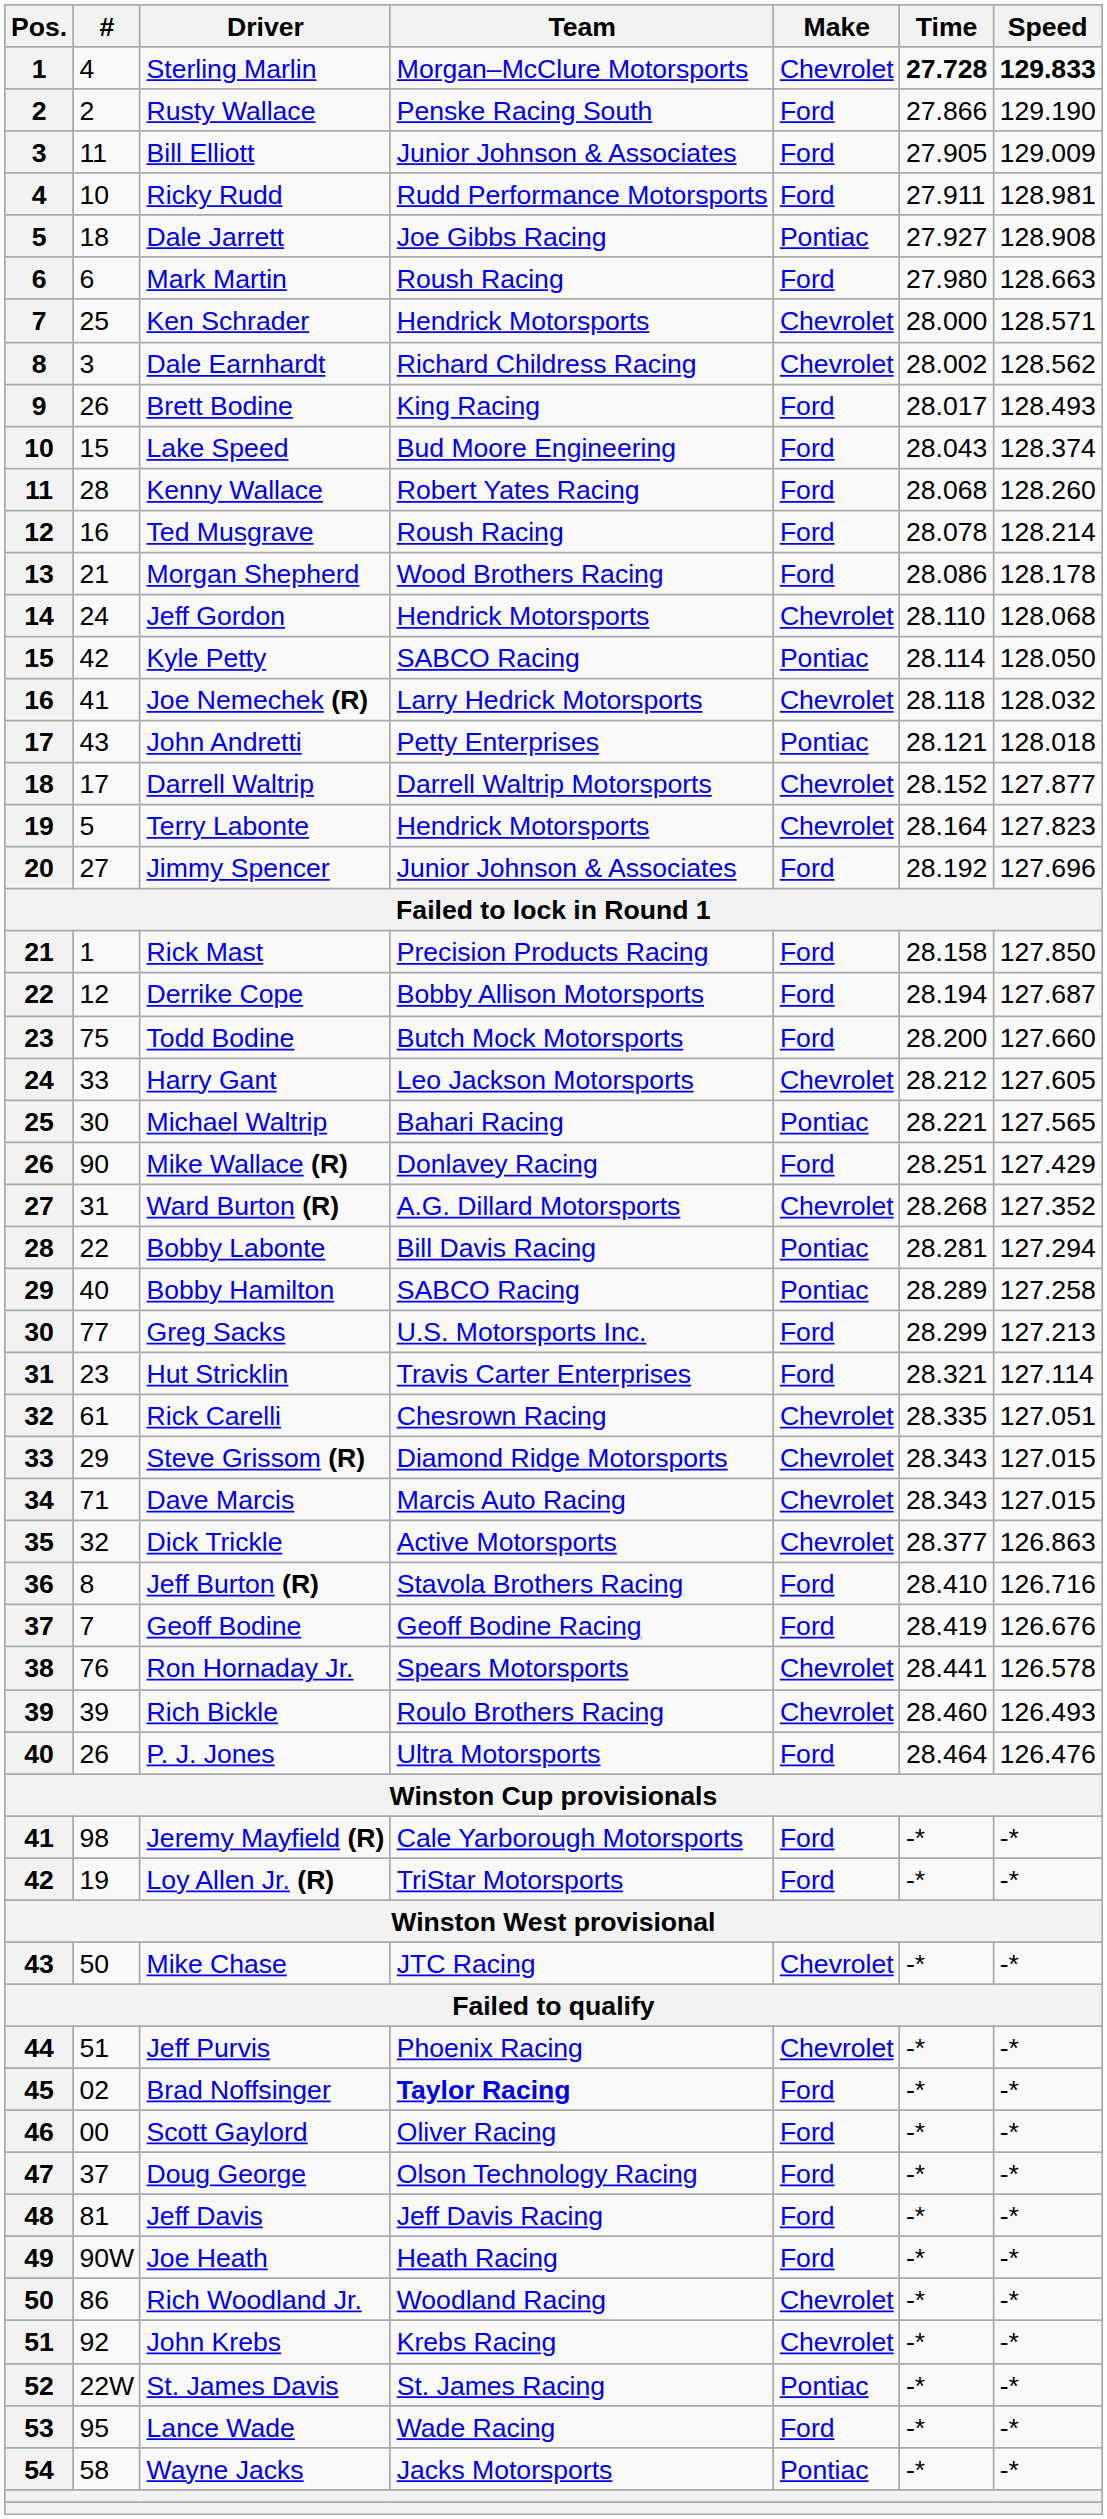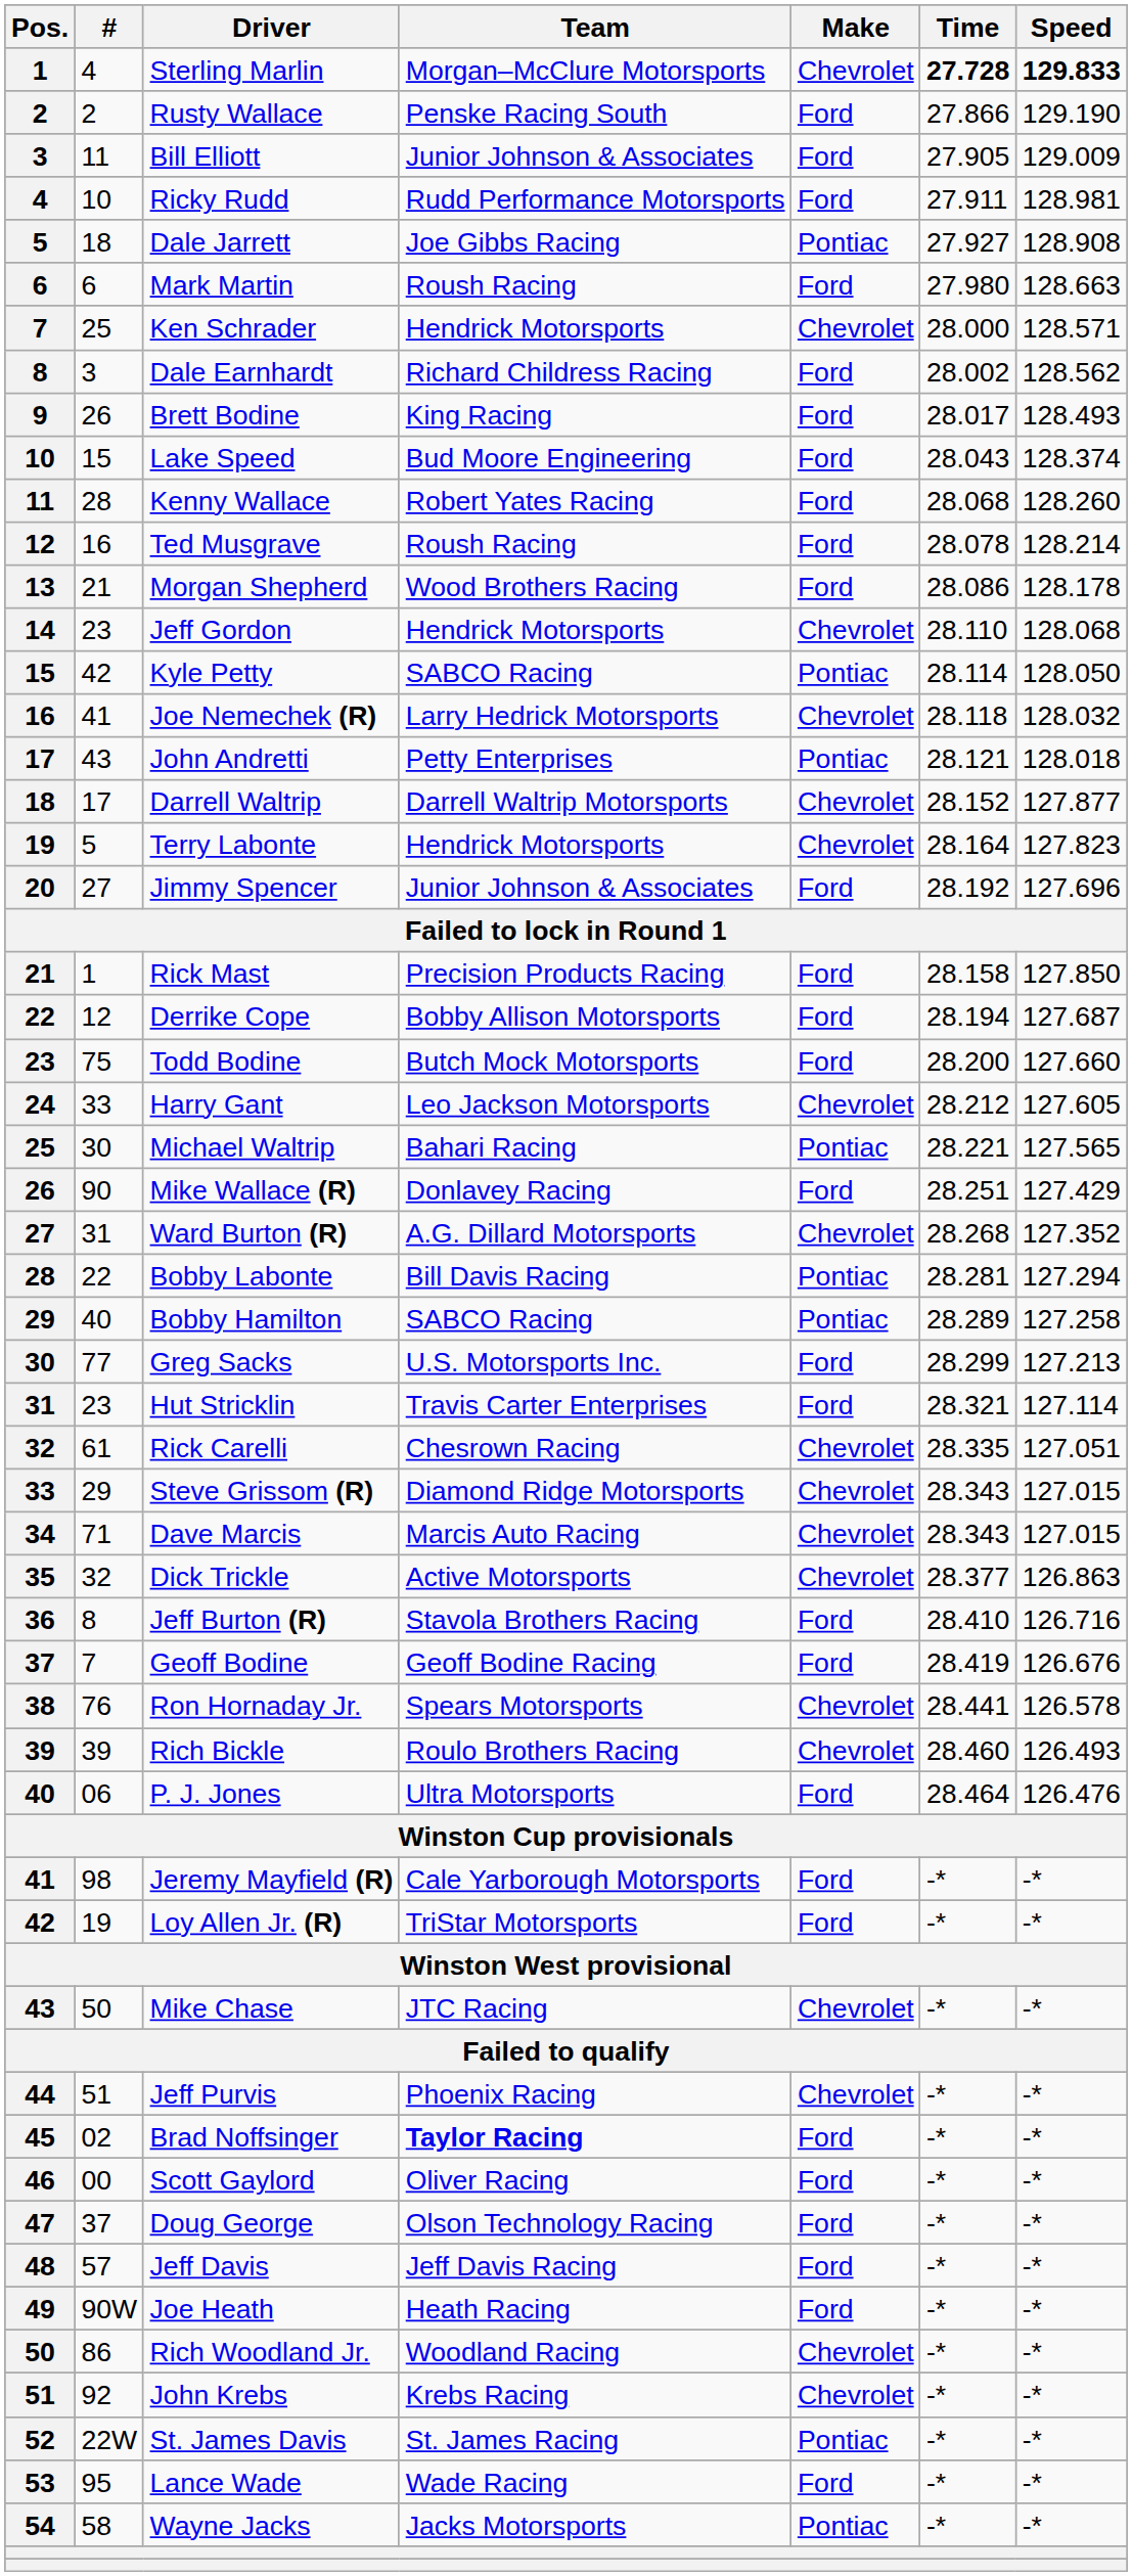Dale Earnhardt | Make: Chevrolet -> Ford
Jeff Gordon | #: 24 -> 23
P. J. Jones | #: 26 -> 06
Jeff Davis | #: 81 -> 57
